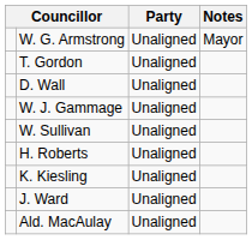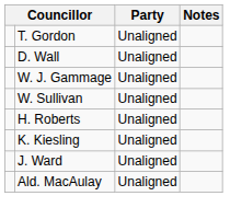- row: W. G. Armstrong | Unaligned | Mayor
